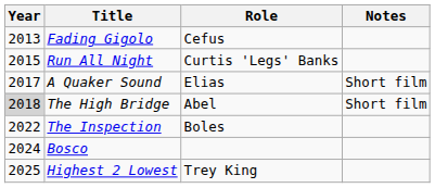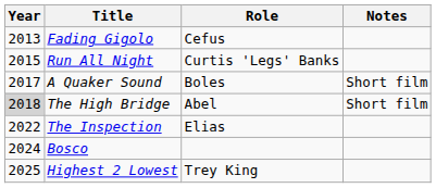A Quaker Sound | Role: Elias -> Boles
The Inspection | Role: Boles -> Elias
